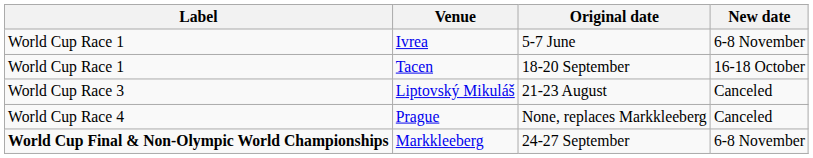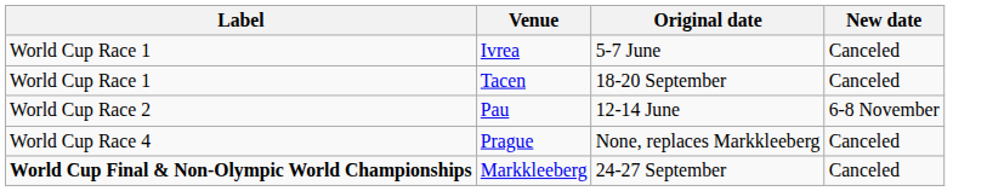Ivrea | New date: 6-8 November -> Canceled
Tacen | New date: 16-18 October -> Canceled
+ row: World Cup Race 2 | Pau | 12-14 June | 6-8 November
- row: World Cup Race 3 | Liptovský Mikuláš | 21-23 August | Canceled
Markkleeberg | New date: 6-8 November -> Canceled
